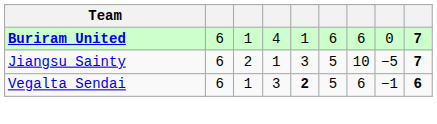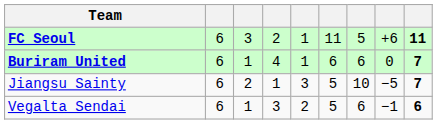+ row: FC Seoul | 6 | 3 | 2 | 1 | 11 | 5 | +6 | 11
Vegalta Sendai | column 5: bold -> normal
